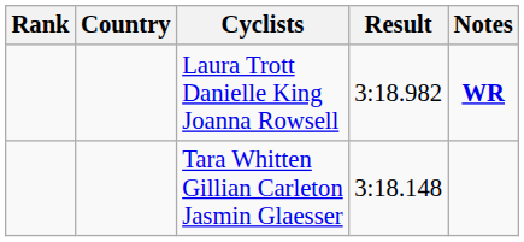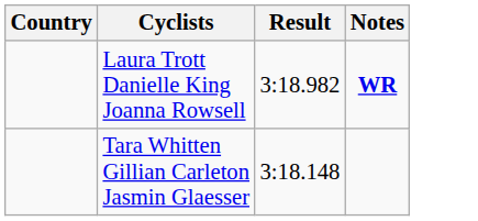- column: Rank
